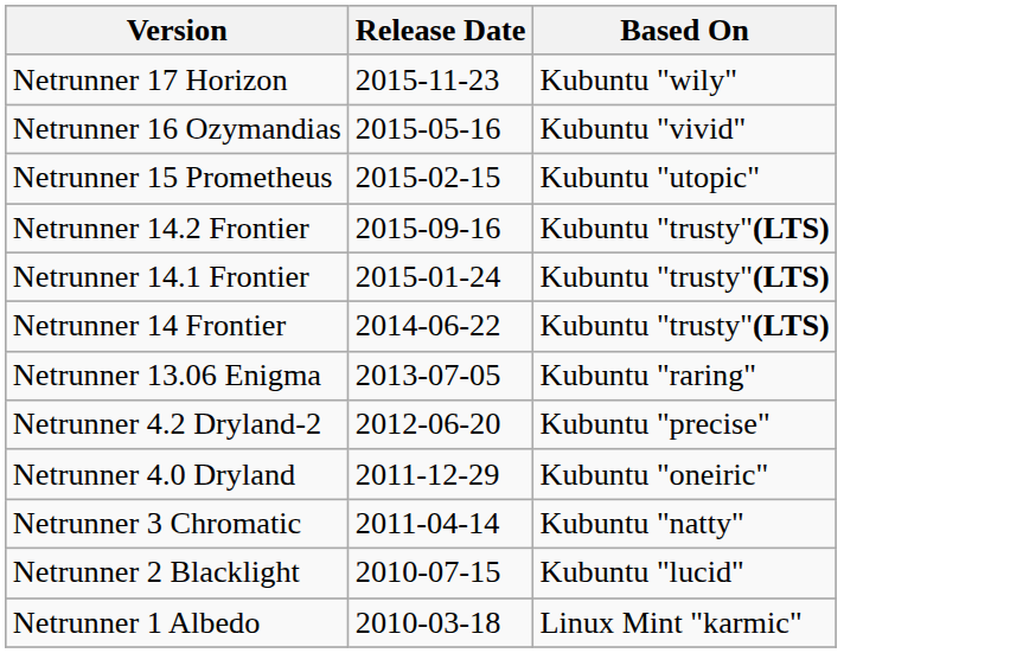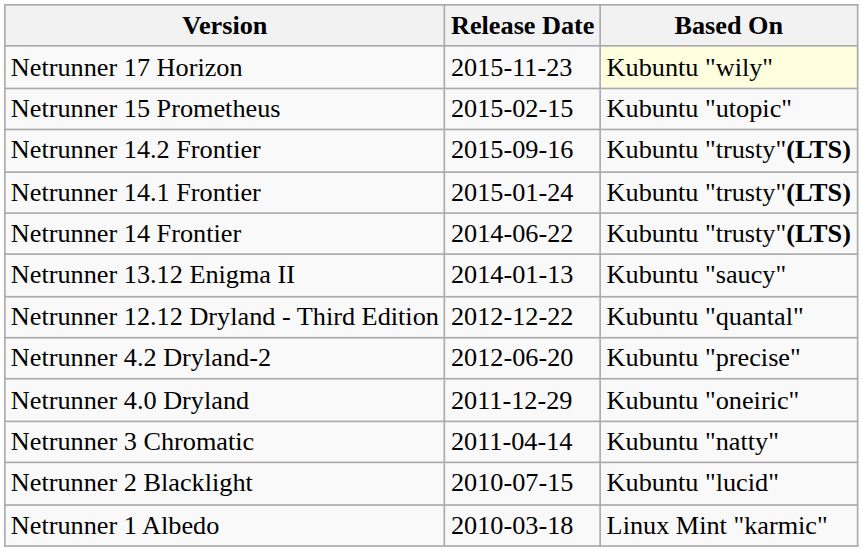Netrunner 17 Horizon | Based On: no background -> lightyellow background
- row: Netrunner 16 Ozymandias | 2015-05-16 | Kubuntu "vivid"
+ row: Netrunner 13.12 Enigma II | 2014-01-13 | Kubuntu "saucy"
- row: Netrunner 13.06 Enigma | 2013-07-05 | Kubuntu "raring"
+ row: Netrunner 12.12 Dryland - Third Edition | 2012-12-22 | Kubuntu "quantal"
